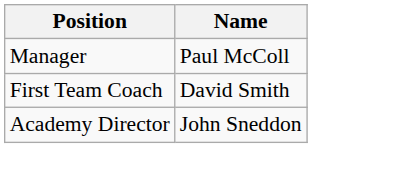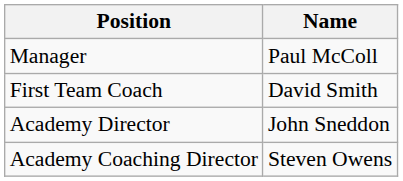+ row: Academy Coaching Director | Steven Owens
